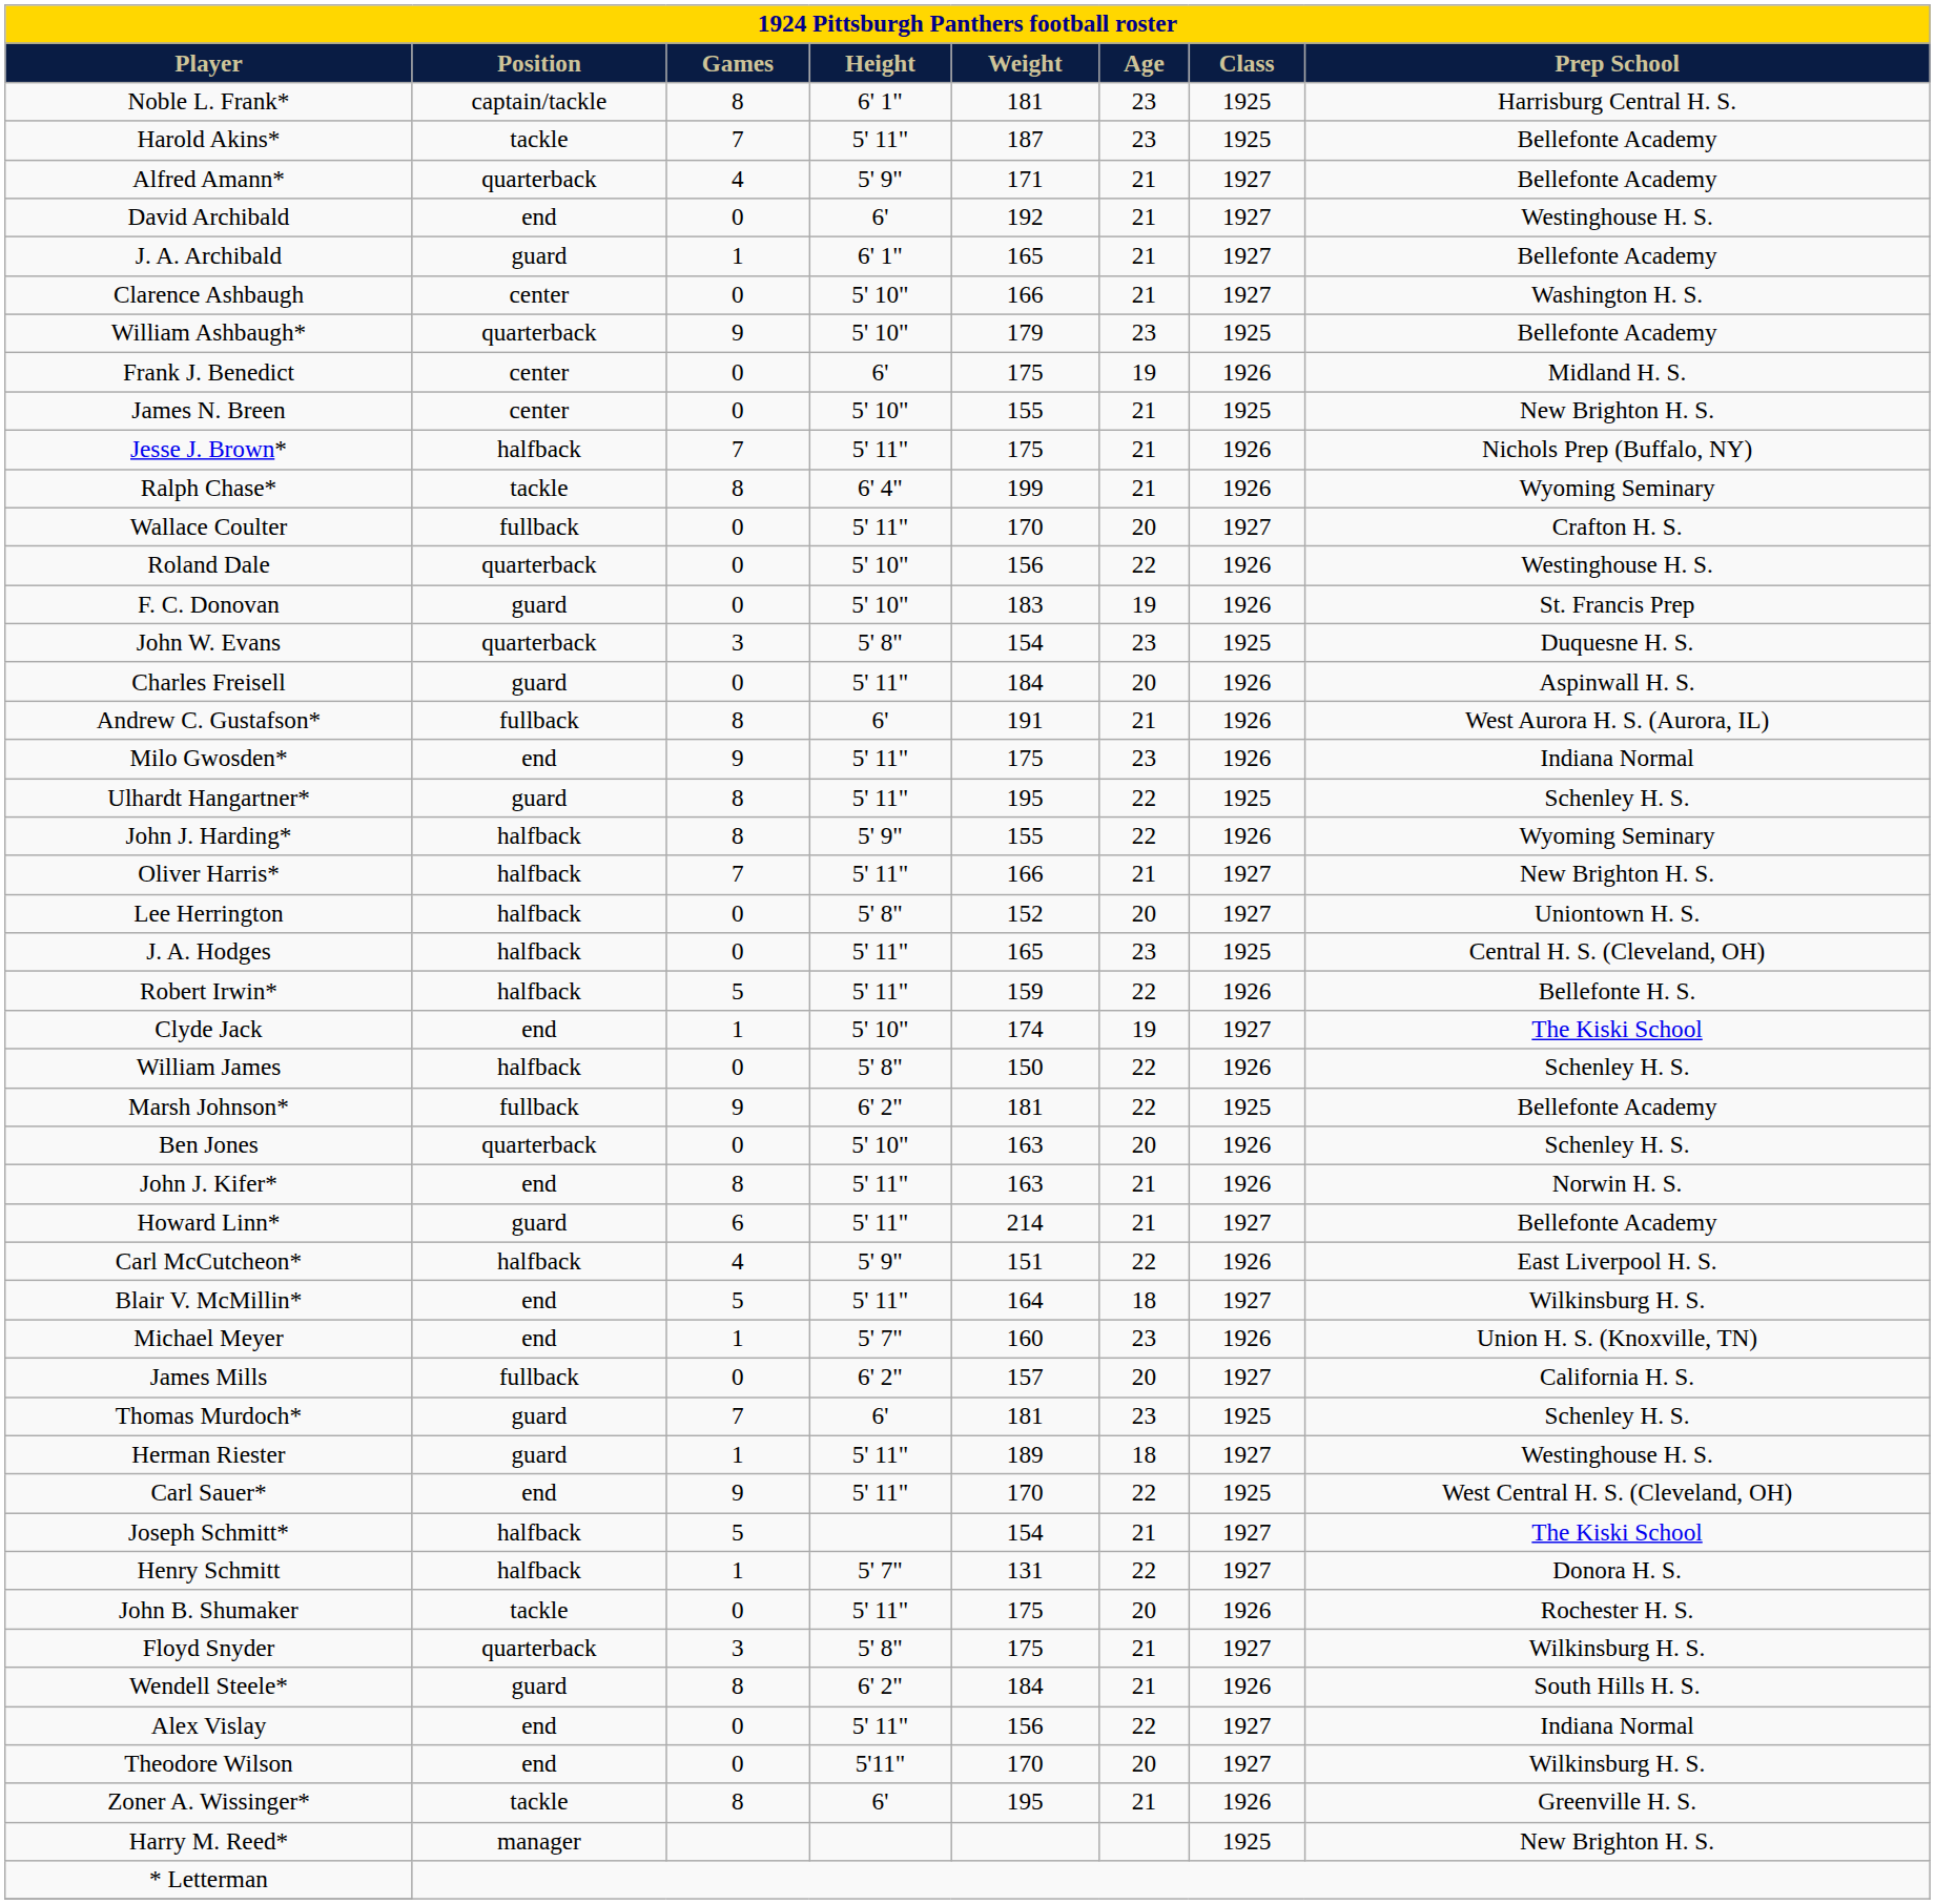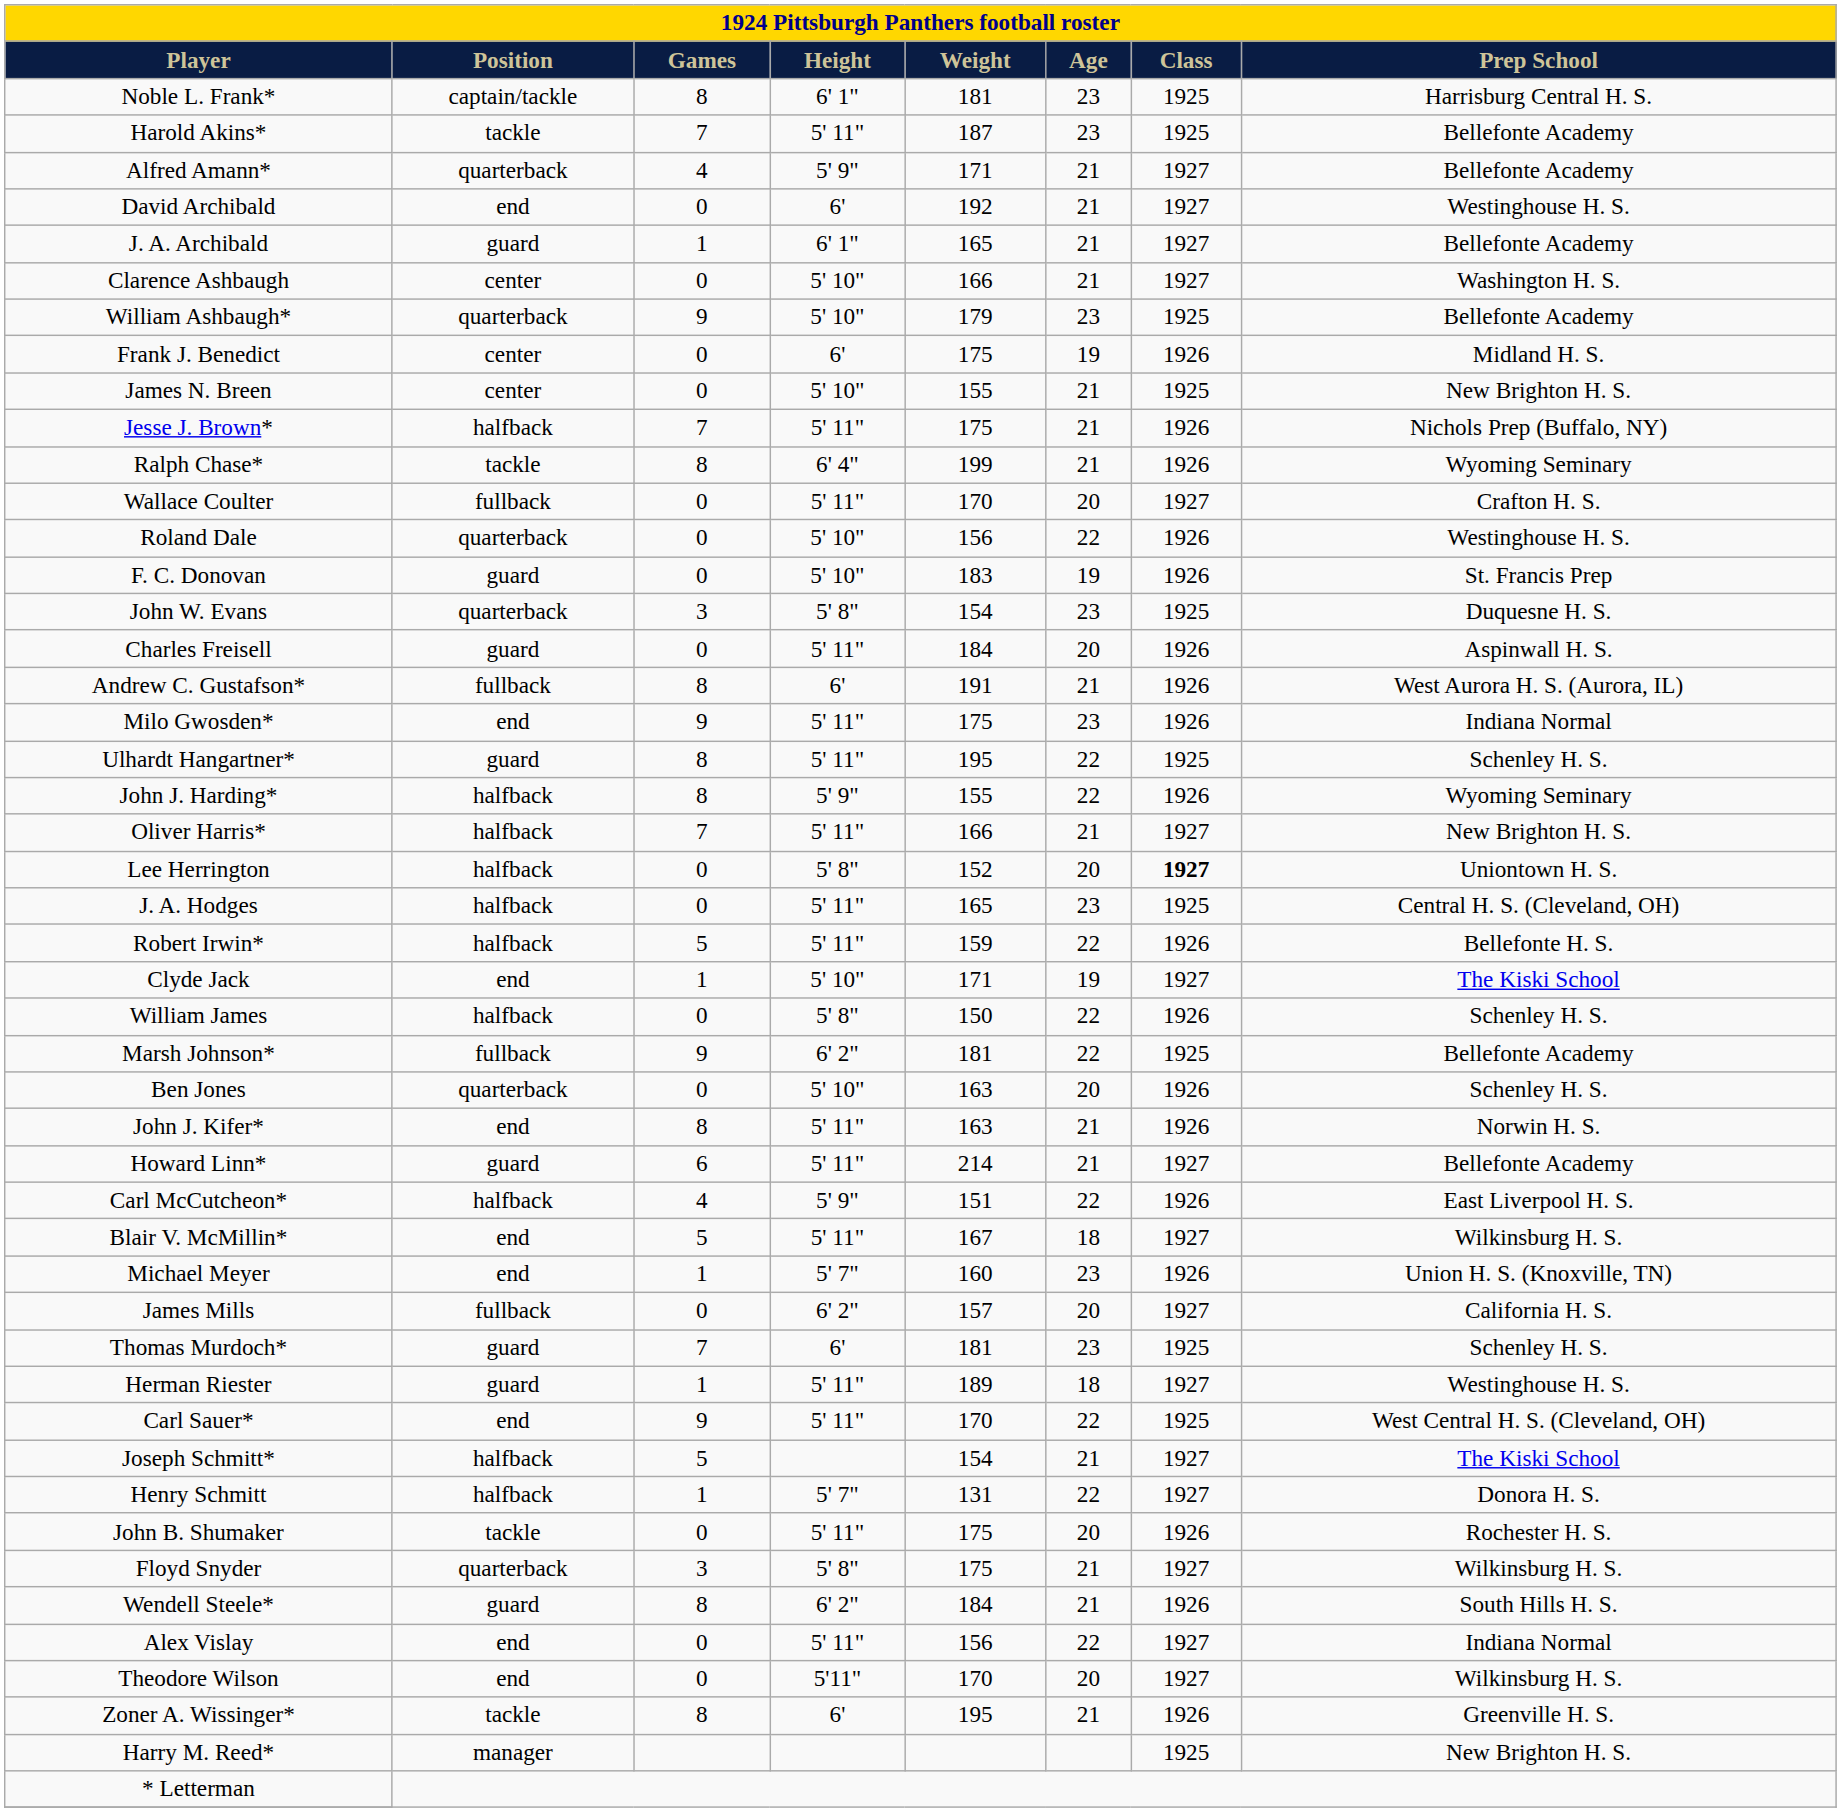Lee Herrington | Class: normal -> bold
Clyde Jack | Weight: 174 -> 171
Blair V. McMillin* | Weight: 164 -> 167
